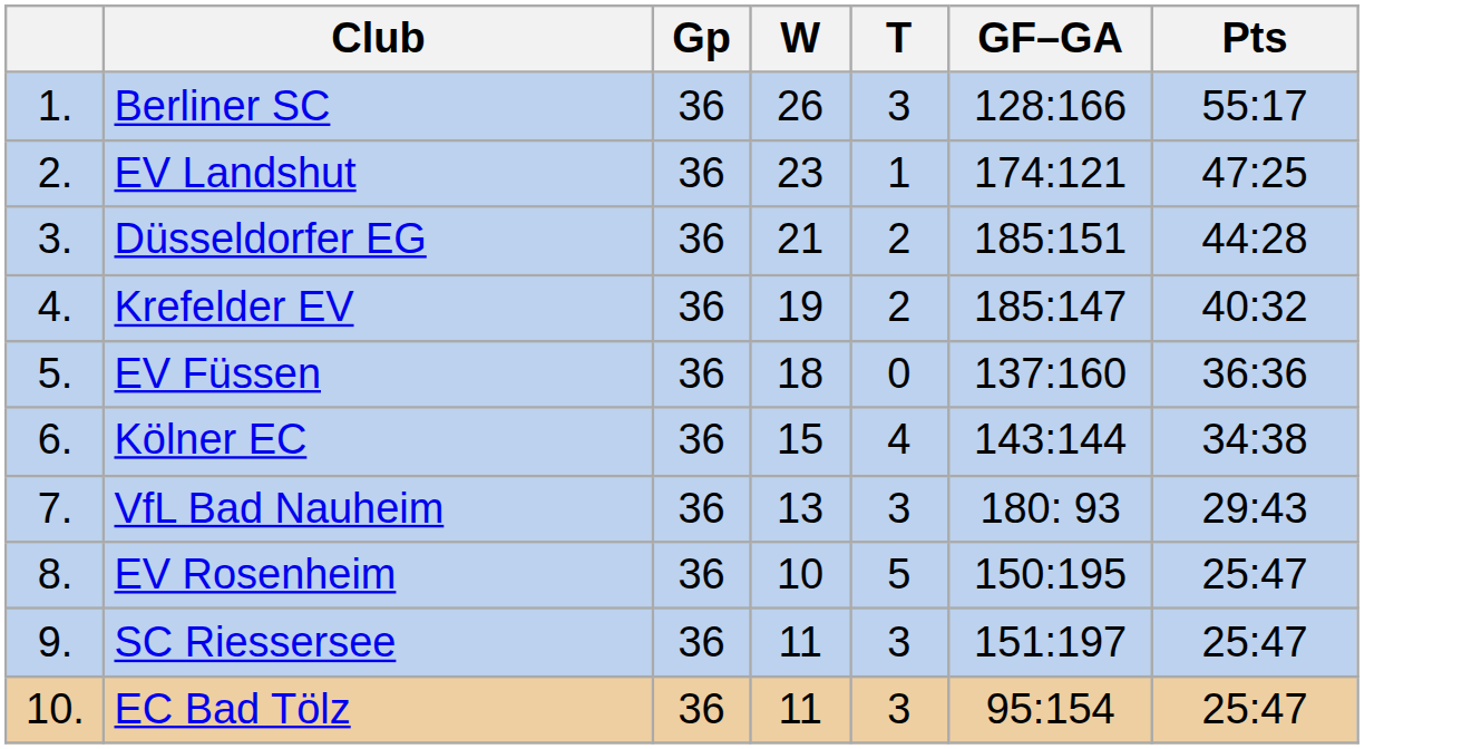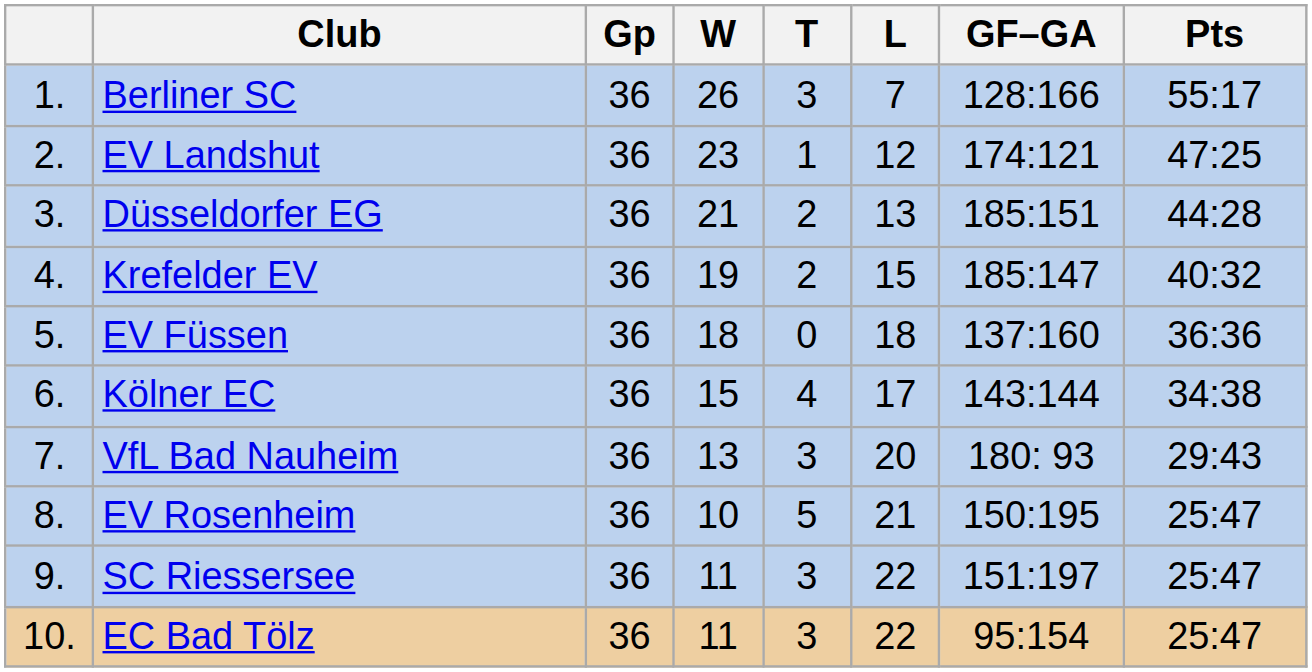+ column: L | 7 | 12 | 13 | 15 | 18 | 17 | 20 | 21 | 22 | 22
